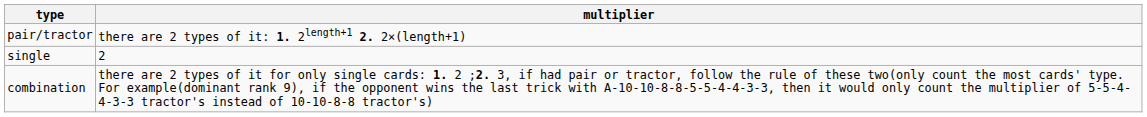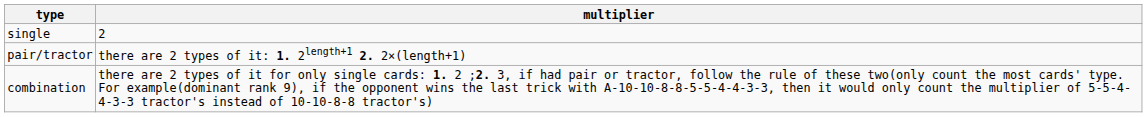rows swapped: single <-> pair/tractor
